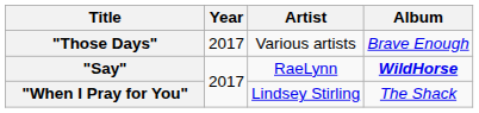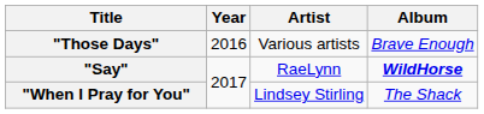"Those Days" | Year: 2017 -> 2016
